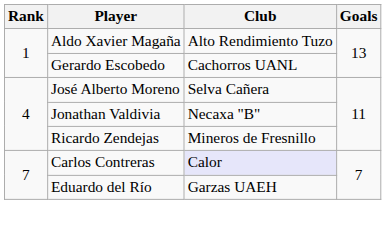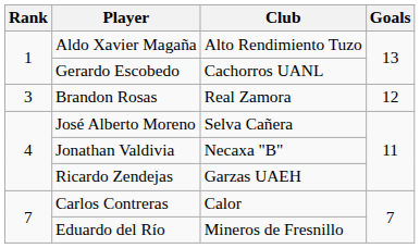+ row: 3 | Brandon Rosas | Real Zamora | 12
Ricardo Zendejas | Club: Mineros de Fresnillo -> Garzas UAEH
Carlos Contreras | Club: lavender background -> no background
Eduardo del Río | Club: Garzas UAEH -> Mineros de Fresnillo
